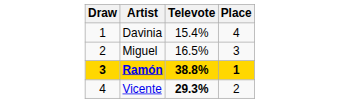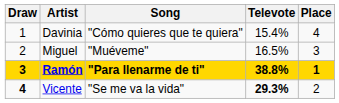+ column: Song | "Cómo quieres que te quiera" | "Muéveme" | "Para llenarme de ti" | "Se me va la vida"
Vicente | Draw: normal -> bold
